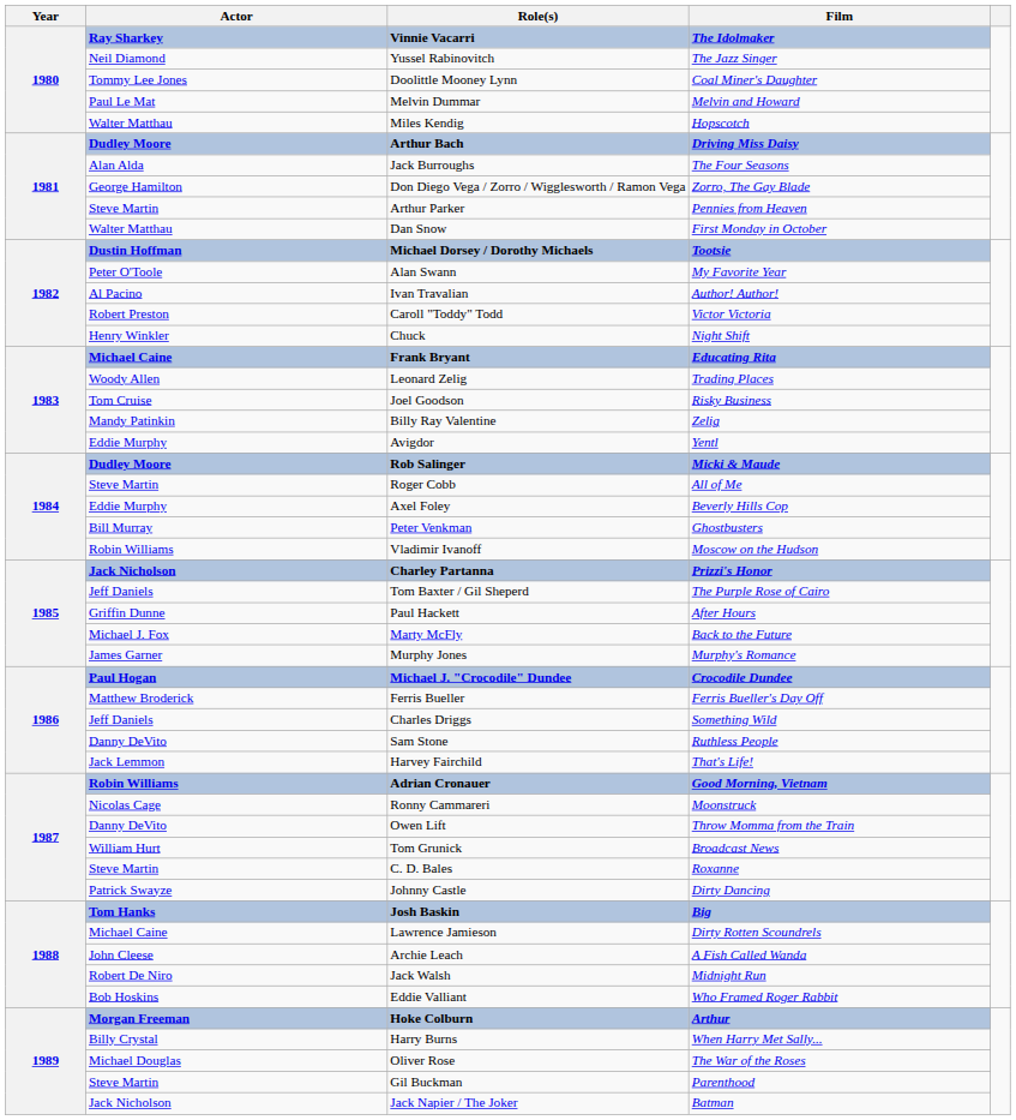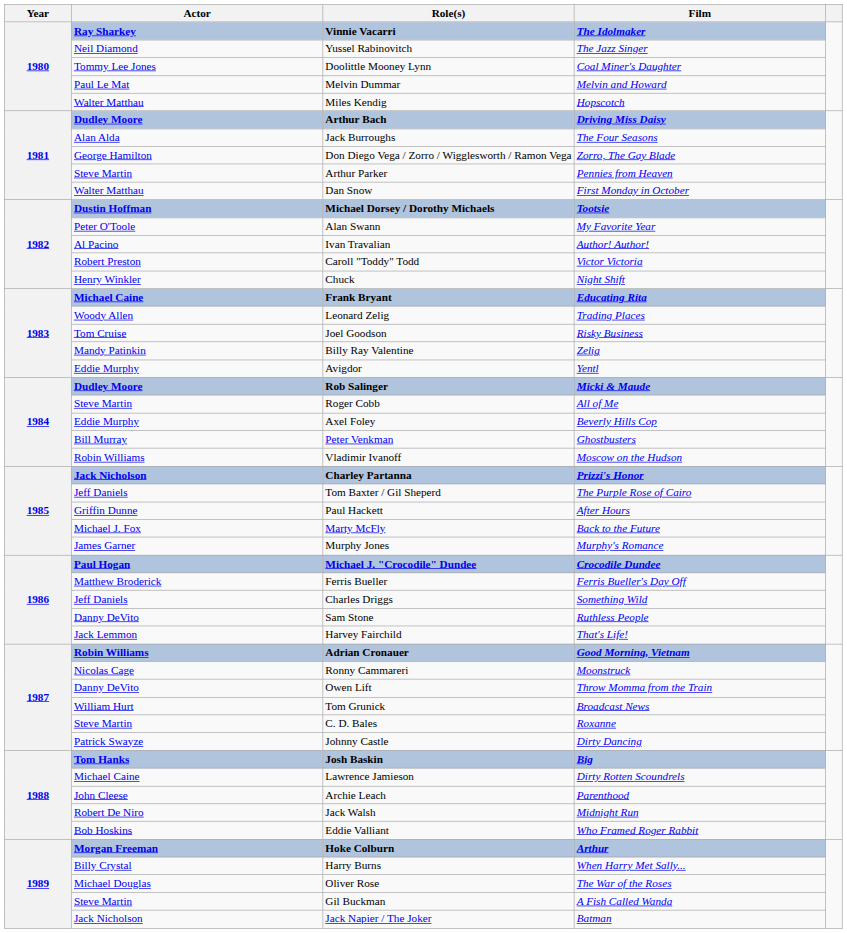Archie Leach | Film: A Fish Called Wanda -> Parenthood
Gil Buckman | Film: Parenthood -> A Fish Called Wanda
